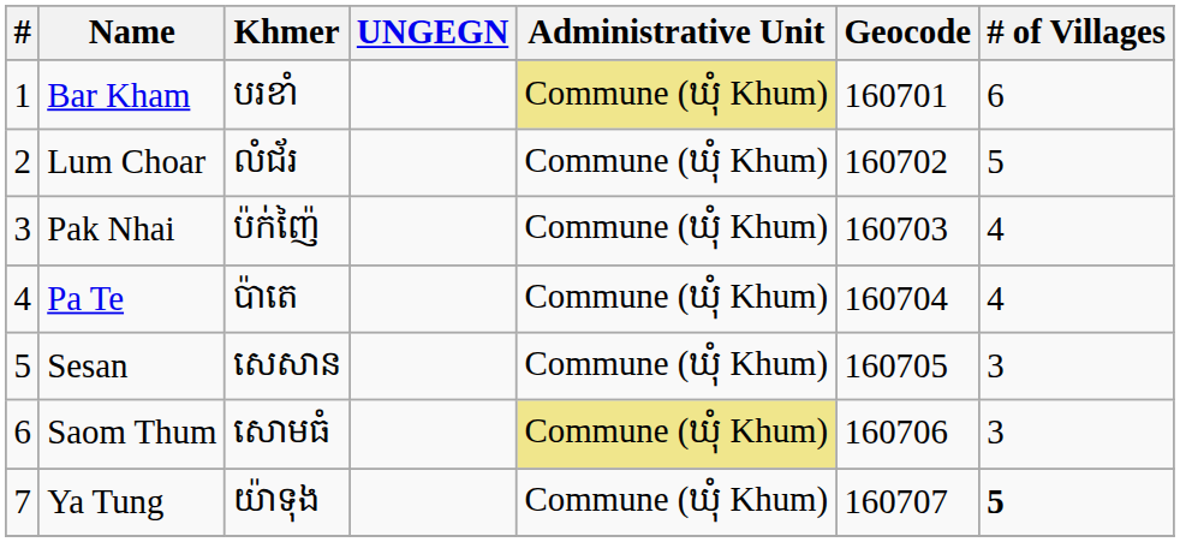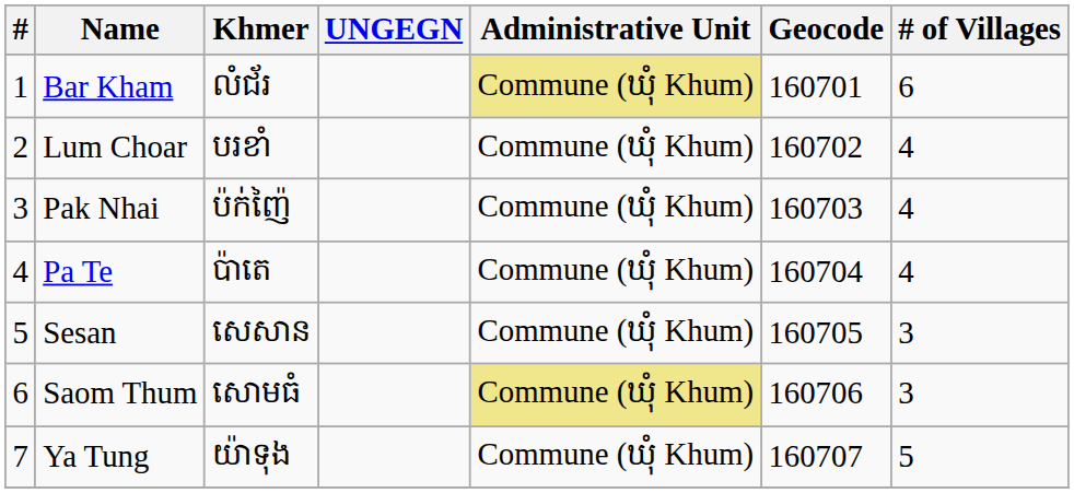Bar Kham | Khmer: បរខាំ -> លំជ័រ
Lum Choar | Khmer: លំជ័រ -> បរខាំ
Lum Choar | # of Villages: 5 -> 4
Ya Tung | # of Villages: bold -> normal
